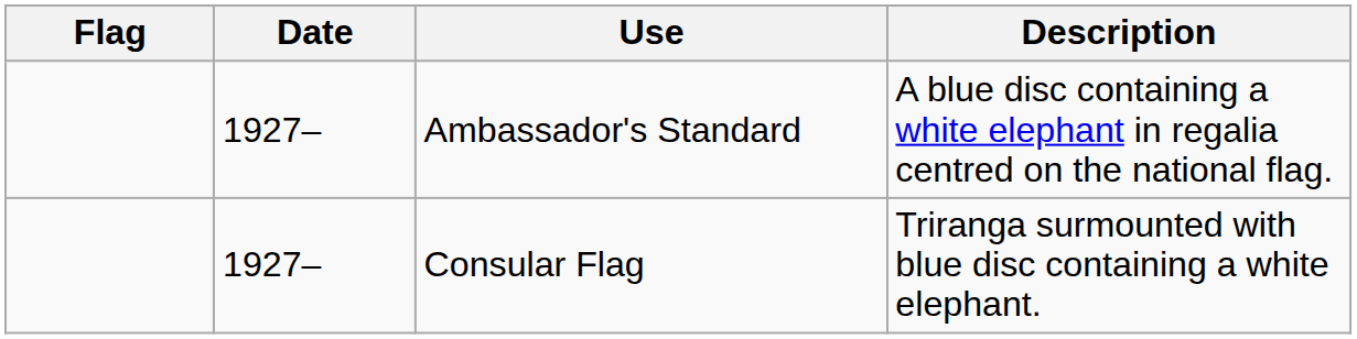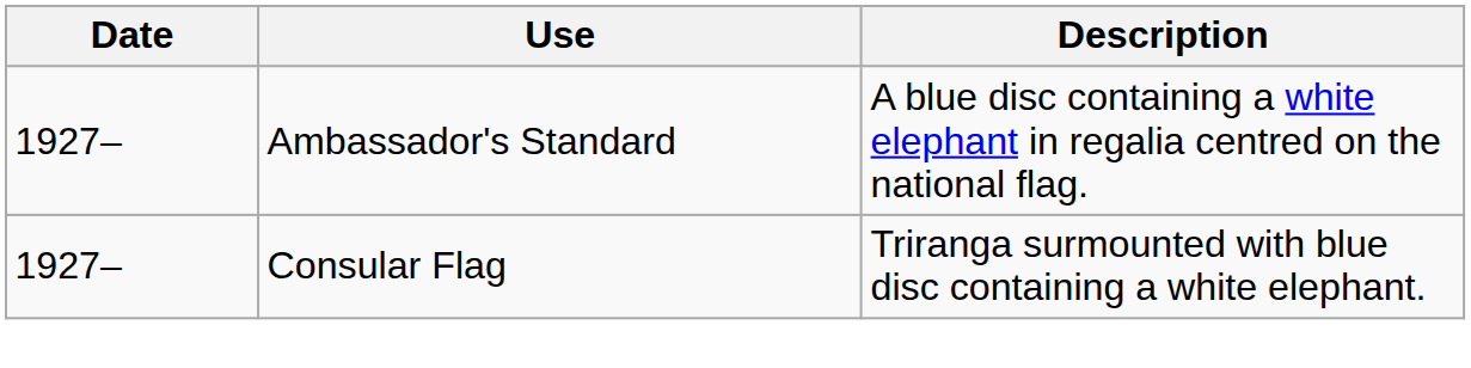- column: Flag
